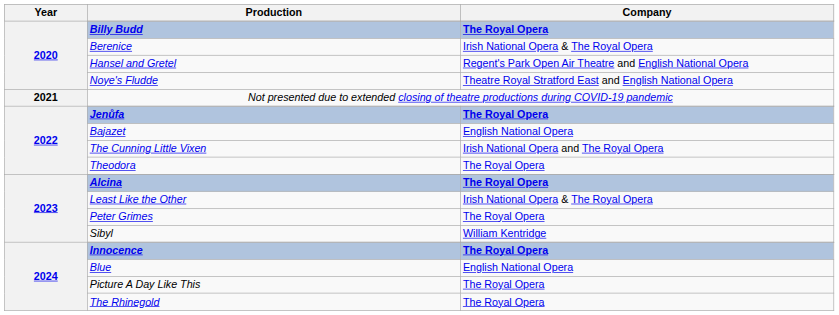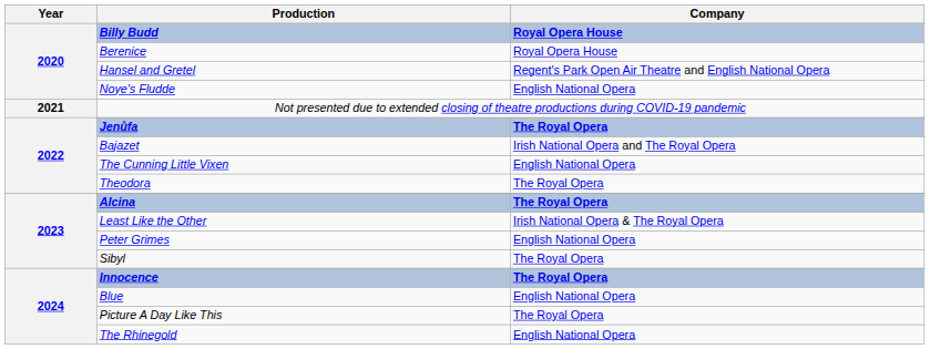Billy Budd | Company: The Royal Opera -> Royal Opera House
Berenice | Company: Irish National Opera & The Royal Opera -> Royal Opera House
Noye's Fludde | Company: Theatre Royal Stratford East and English National Opera -> English National Opera
Bajazet | Company: English National Opera -> Irish National Opera and The Royal Opera
The Cunning Little Vixen | Company: Irish National Opera and The Royal Opera -> English National Opera
Peter Grimes | Company: The Royal Opera -> English National Opera
Sibyl | Company: William Kentridge -> The Royal Opera
The Rhinegold | Company: The Royal Opera -> English National Opera
